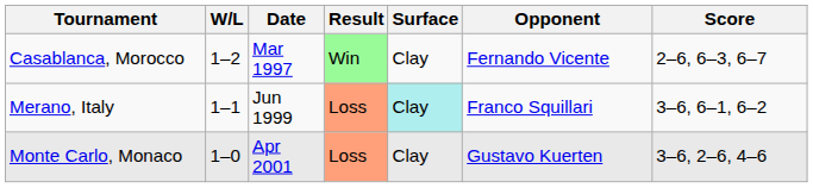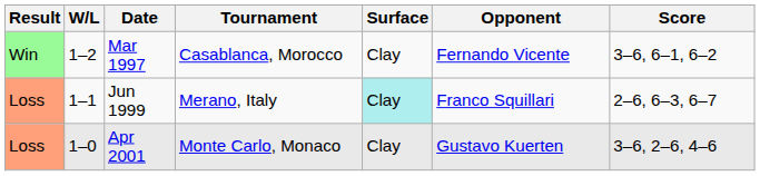columns swapped: Result <-> Tournament
Mar 1997 | Score: 2–6, 6–3, 6–7 -> 3–6, 6–1, 6–2
Jun 1999 | Score: 3–6, 6–1, 6–2 -> 2–6, 6–3, 6–7
